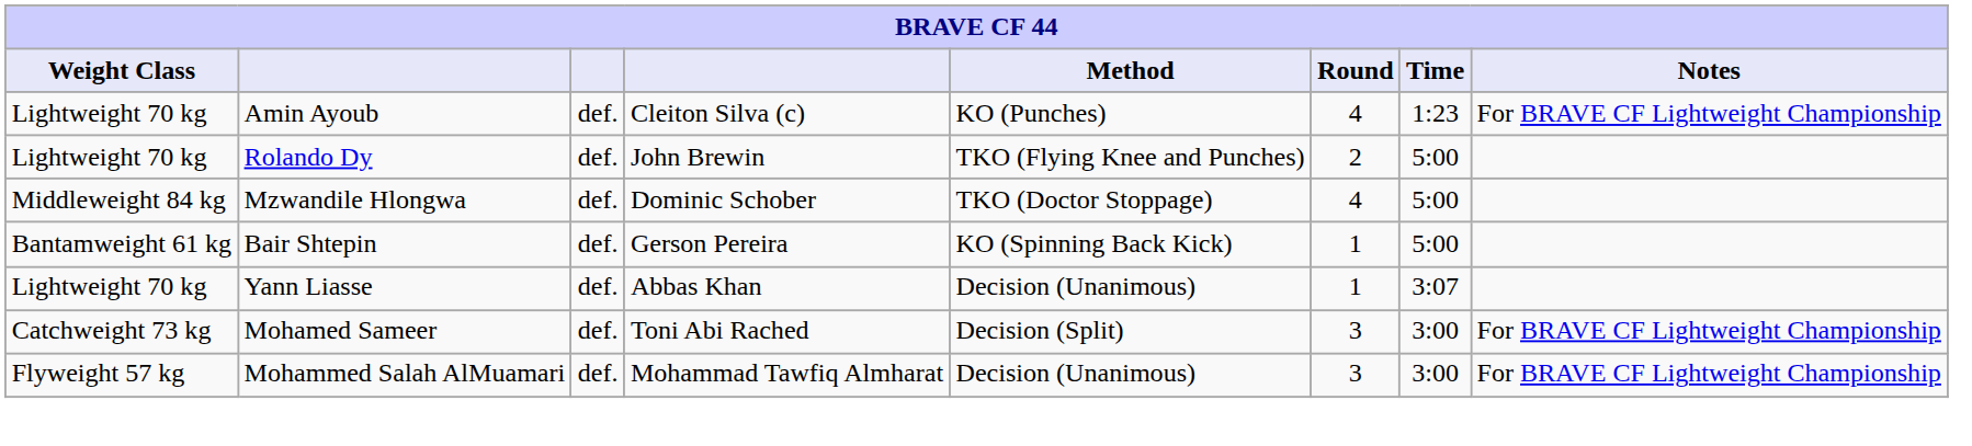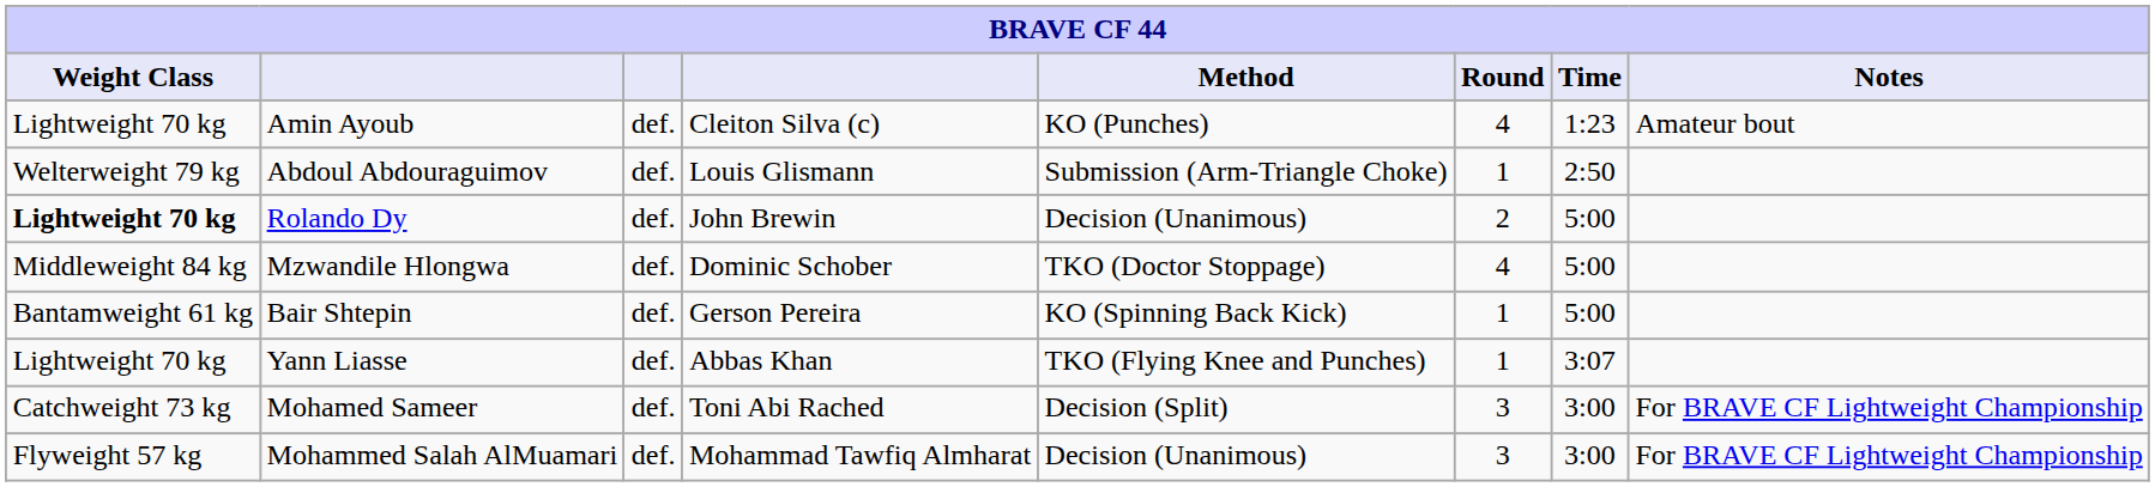Amin Ayoub | Notes: For BRAVE CF Lightweight Championship -> Amateur bout
+ row: Welterweight 79 kg | Abdoul Abdouraguimov | def. | Louis Glismann | Submission (Arm-Triangle Choke) | 1 | 2:50
Rolando Dy | Weight Class: normal -> bold
Rolando Dy | Method: TKO (Flying Knee and Punches) -> Decision (Unanimous)
Yann Liasse | Method: Decision (Unanimous) -> TKO (Flying Knee and Punches)
